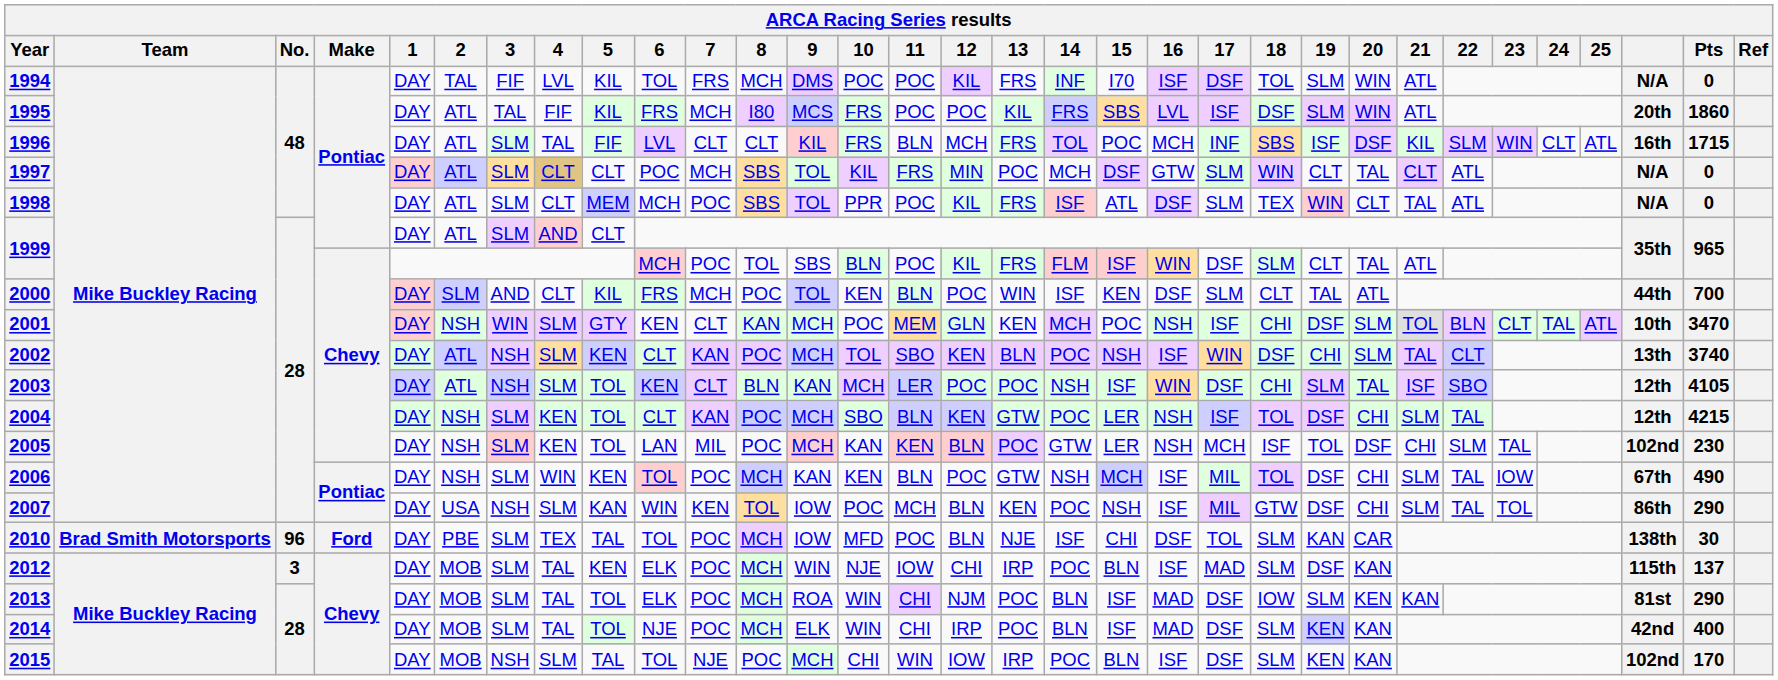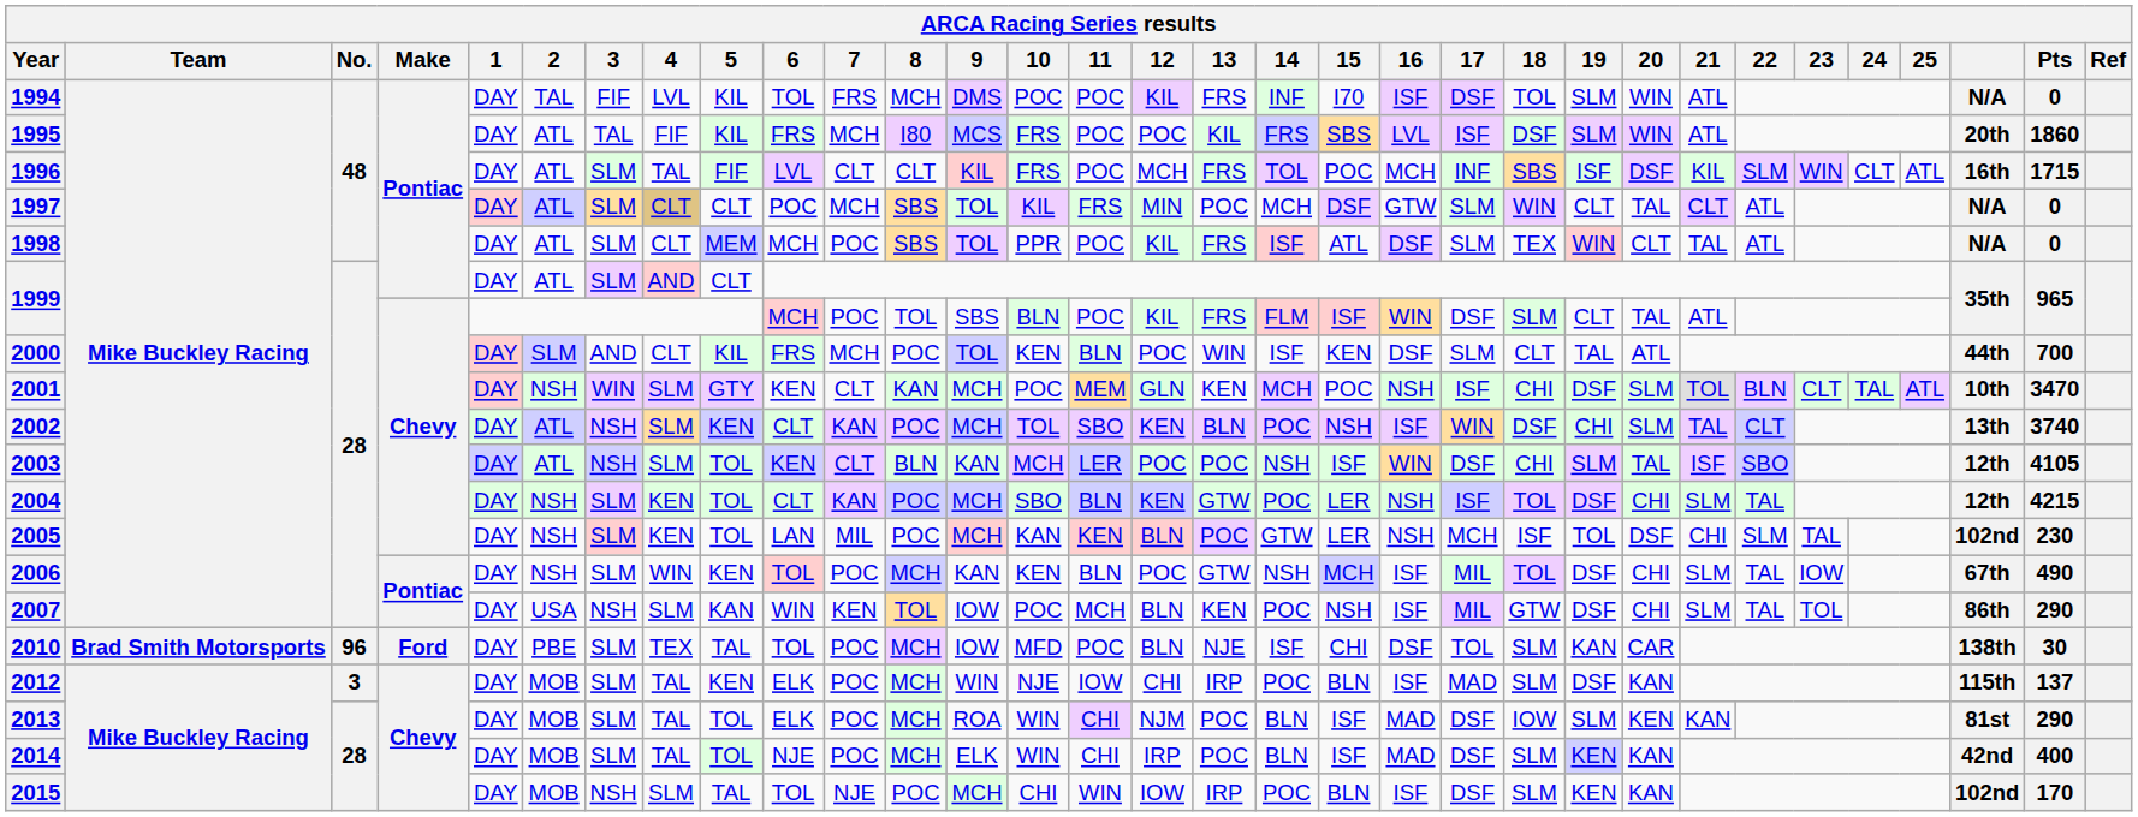1996 | 11: BLN -> POC
